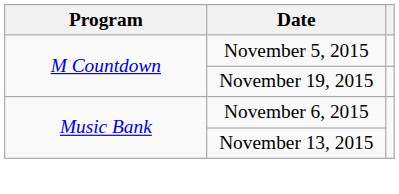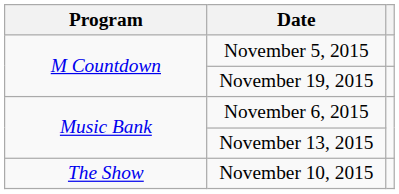+ row: The Show | November 10, 2015
